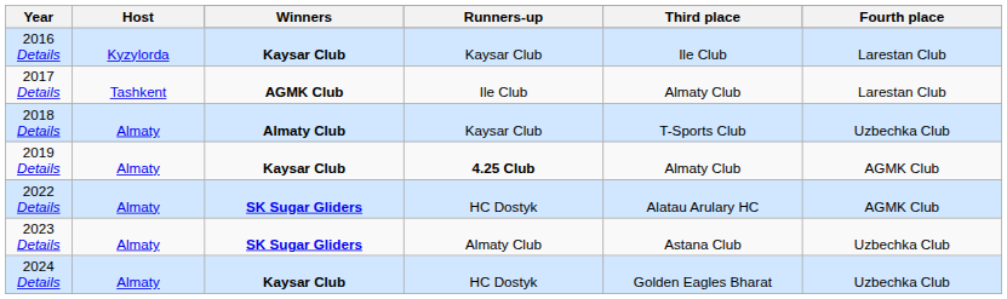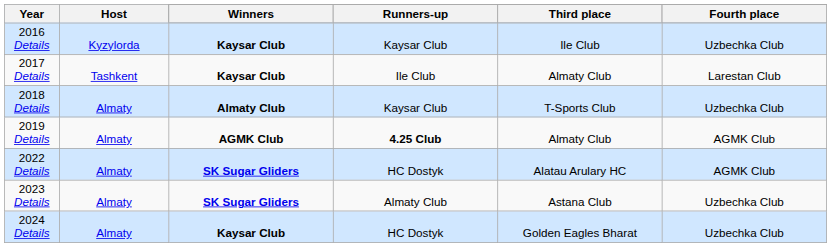2016 Details | Fourth place: Larestan Club -> Uzbechka Club
2017 Details | Winners: AGMK Club -> Kaysar Club
2019 Details | Winners: Kaysar Club -> AGMK Club
